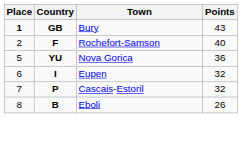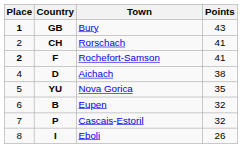+ row: 2 | CH | Rorschach | 41
Rochefort-Samson | Place: normal -> bold
Rochefort-Samson | Points: 40 -> 41
+ row: 4 | D | Aichach | 38
Nova Gorica | Points: 36 -> 35
Eupen | Country: I -> B
Eboli | Country: B -> I
